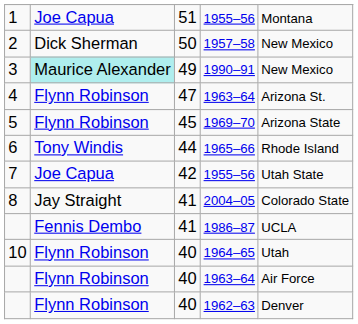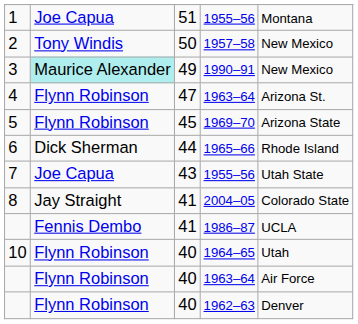2 | column 2: Dick Sherman -> Tony Windis
6 | column 2: Tony Windis -> Dick Sherman
7 | column 3: 42 -> 43
